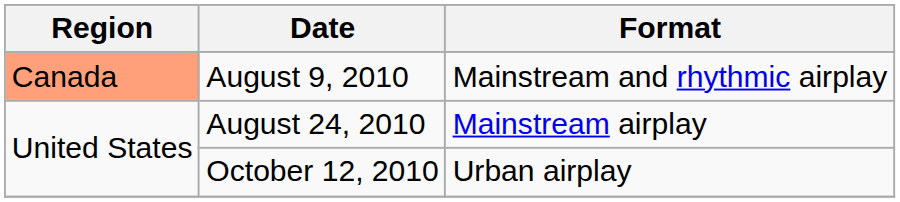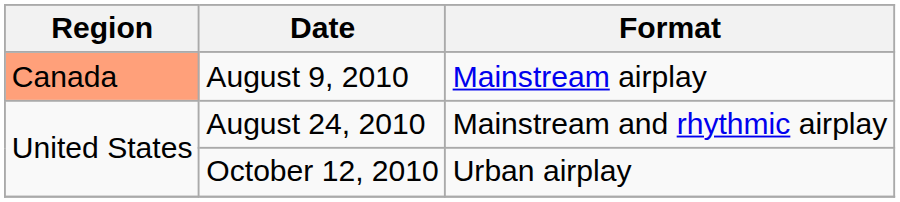August 9, 2010 | Format: Mainstream and rhythmic airplay -> Mainstream airplay
August 24, 2010 | Format: Mainstream airplay -> Mainstream and rhythmic airplay
